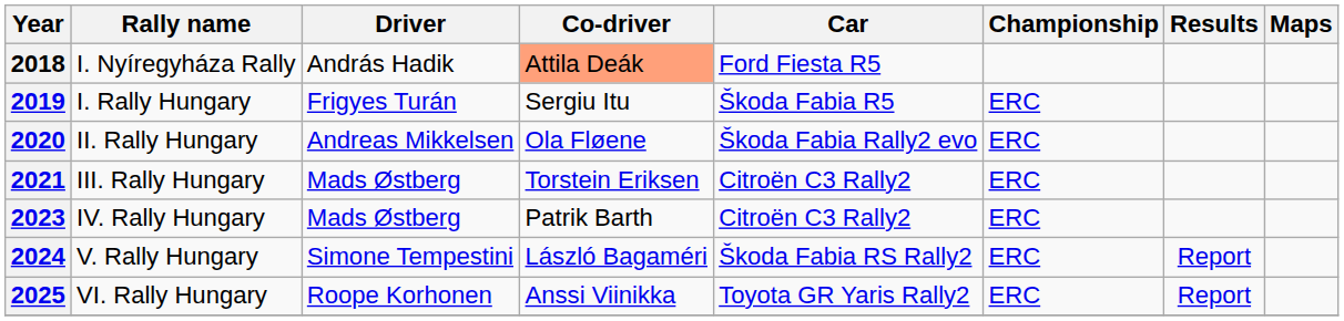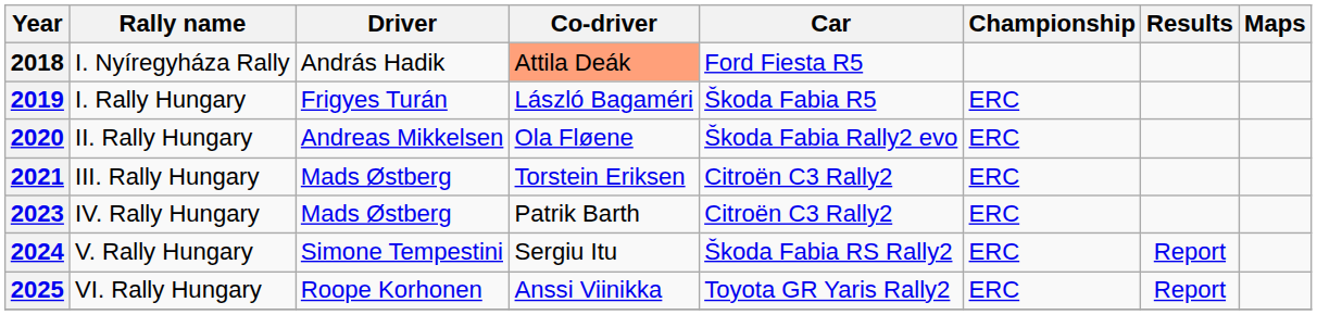2019 | Co-driver: Sergiu Itu -> László Bagaméri
2024 | Co-driver: László Bagaméri -> Sergiu Itu
